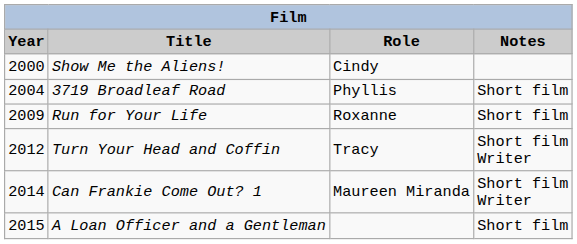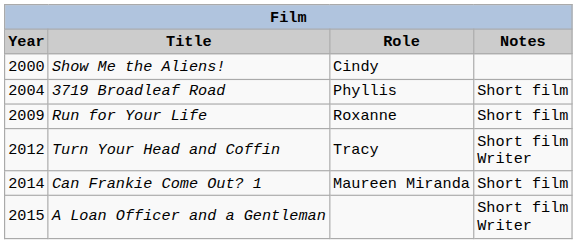Can Frankie Come Out? 1 | Notes: Short film Writer -> Short film
A Loan Officer and a Gentleman | Notes: Short film -> Short film Writer
